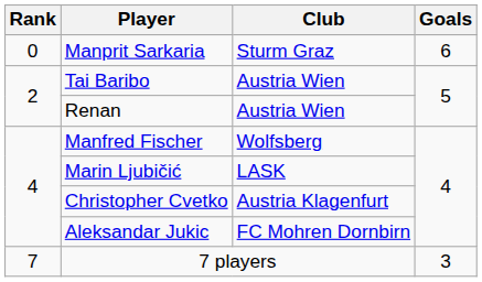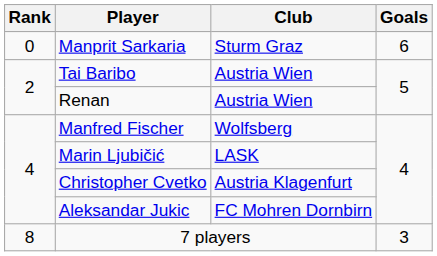7 players | Rank: 7 -> 8
